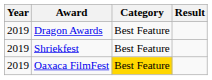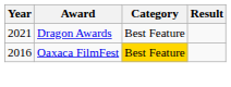Dragon Awards | Year: 2019 -> 2021
- row: 2019 | Shriekfest | Best Feature
Oaxaca FilmFest | Year: 2019 -> 2016
